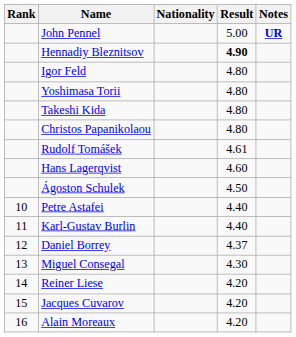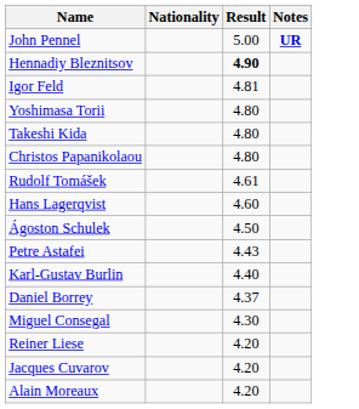- column: Rank | 10 | 11 | 12 | 13 | 14 | 15 | 16
Igor Feld | Result: 4.80 -> 4.81
Petre Astafei | Result: 4.40 -> 4.43
